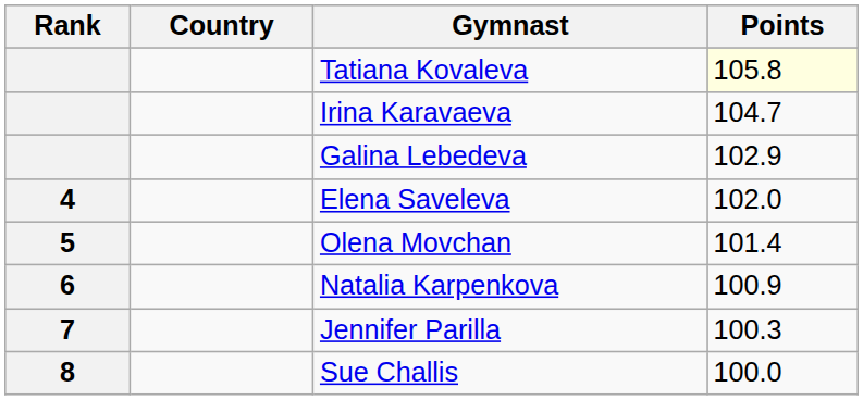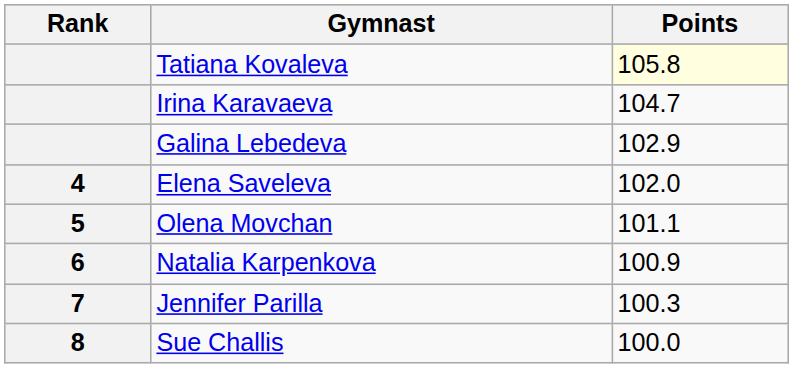- column: Country
Olena Movchan | Points: 101.4 -> 101.1
